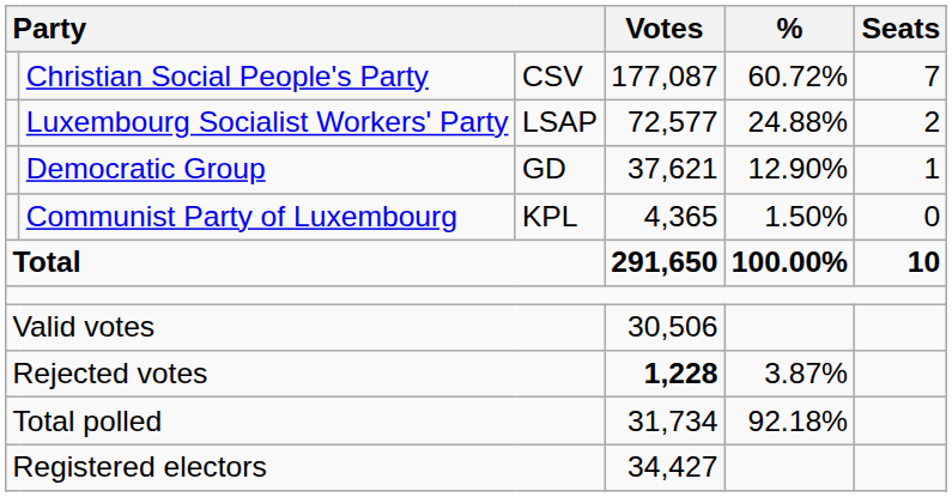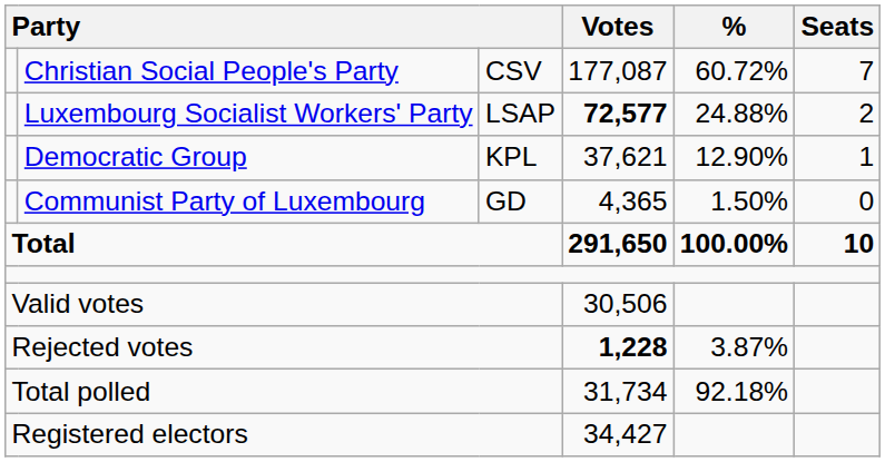Luxembourg Socialist Workers' Party | Votes: normal -> bold
Democratic Group | column 3: GD -> KPL
Communist Party of Luxembourg | column 3: KPL -> GD
